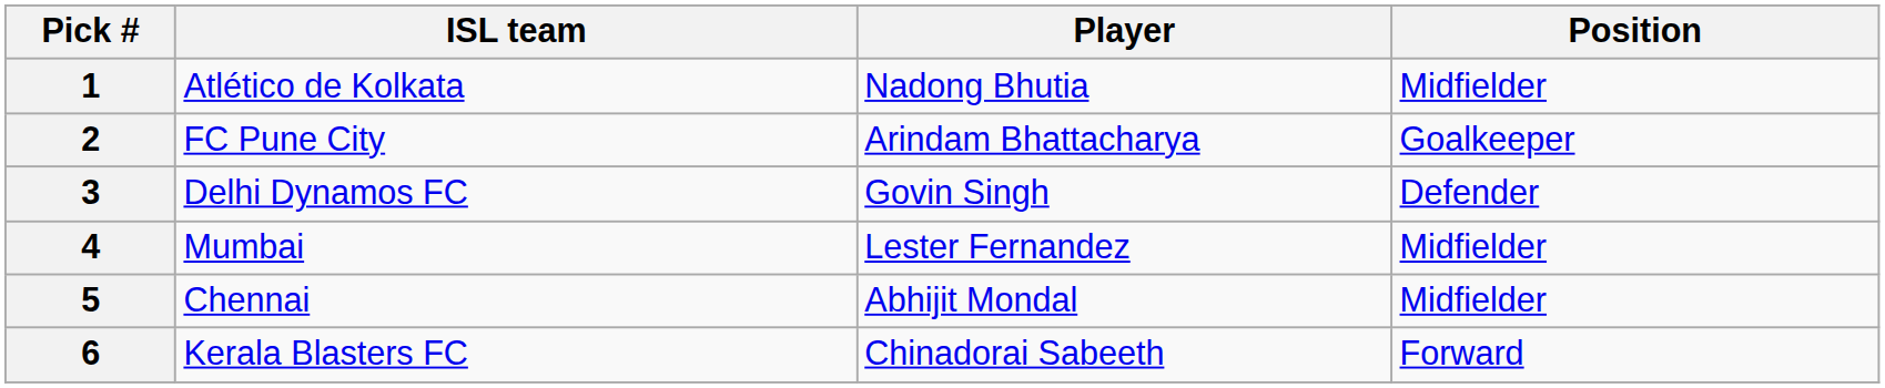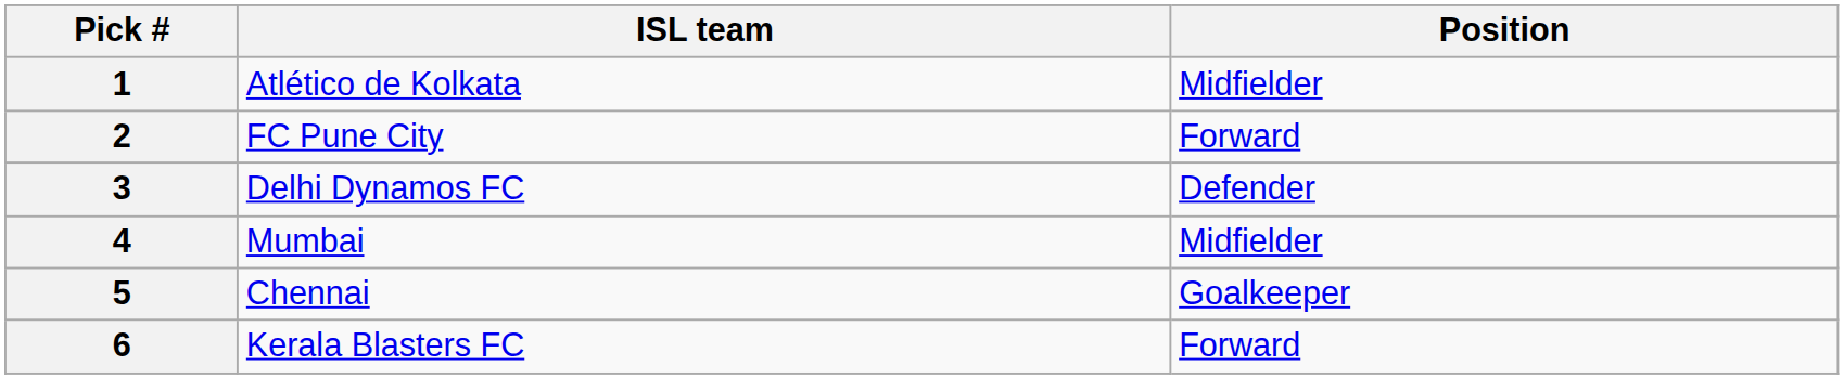- column: Player | Nadong Bhutia | Arindam Bhattacharya | Govin Singh | Lester Fernandez | Abhijit Mondal | Chinadorai Sabeeth
2 | Position: Goalkeeper -> Forward
5 | Position: Midfielder -> Goalkeeper
